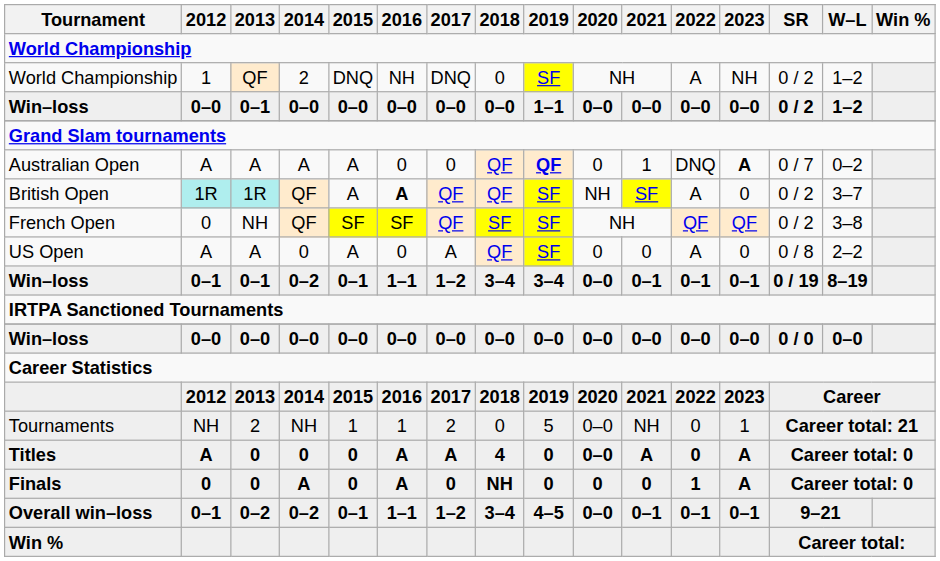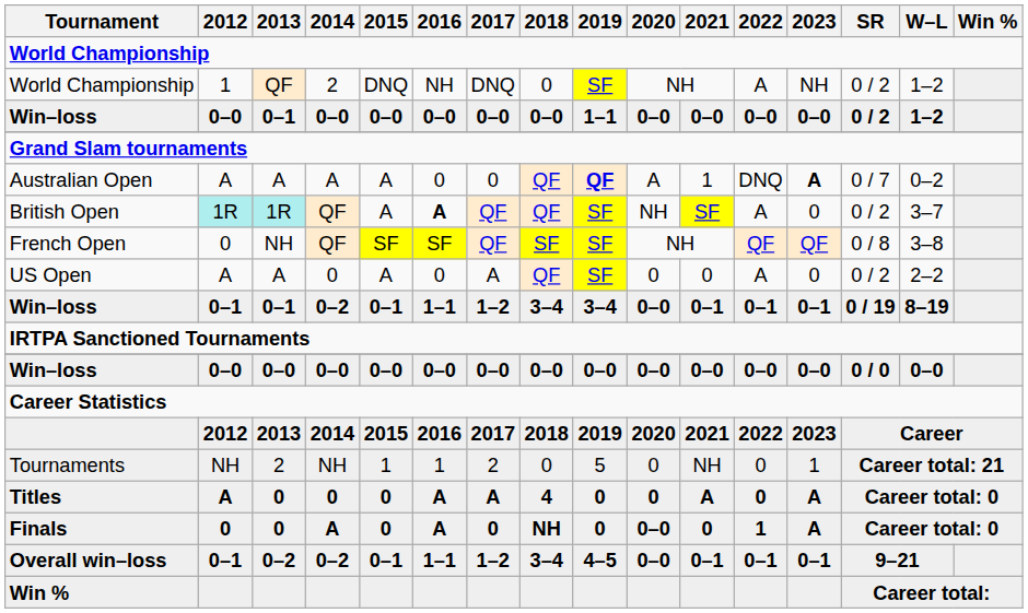Australian Open | 2020: 0 -> A
French Open | SR: 0 / 2 -> 0 / 8
US Open | SR: 0 / 8 -> 0 / 2
Tournaments | 2020: 0–0 -> 0
Titles | 2020: 0–0 -> 0
Finals | 2020: 0 -> 0–0
